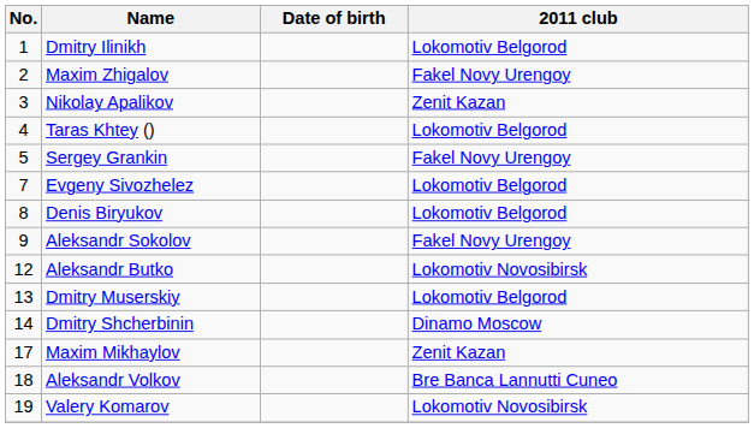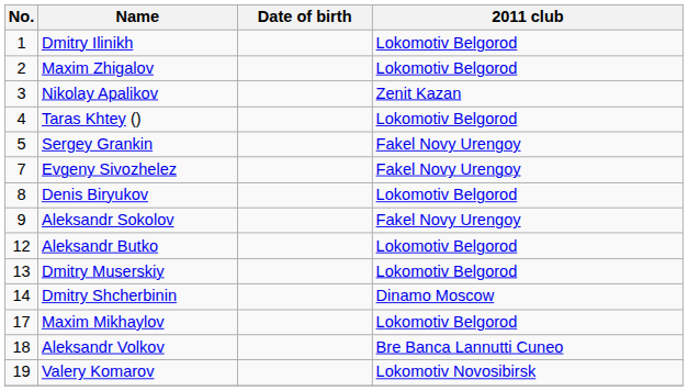Maxim Zhigalov | 2011 club: Fakel Novy Urengoy -> Lokomotiv Belgorod
Evgeny Sivozhelez | 2011 club: Lokomotiv Belgorod -> Fakel Novy Urengoy
Aleksandr Butko | 2011 club: Lokomotiv Novosibirsk -> Lokomotiv Belgorod
Maxim Mikhaylov | 2011 club: Zenit Kazan -> Lokomotiv Belgorod
